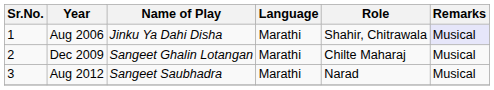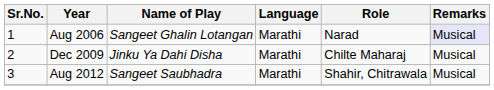Aug 2006 | Name of Play: Jinku Ya Dahi Disha -> Sangeet Ghalin Lotangan
Aug 2006 | Role: Shahir, Chitrawala -> Narad
Dec 2009 | Name of Play: Sangeet Ghalin Lotangan -> Jinku Ya Dahi Disha
Aug 2012 | Role: Narad -> Shahir, Chitrawala
